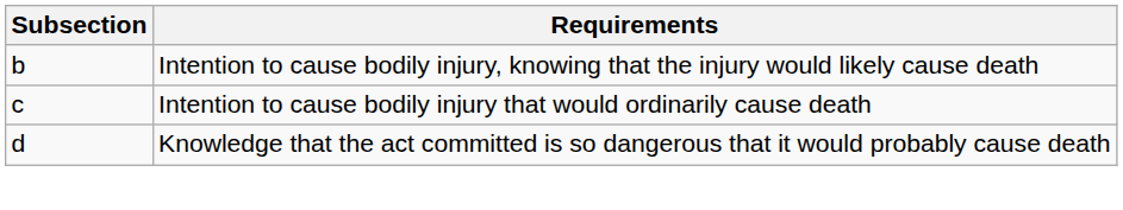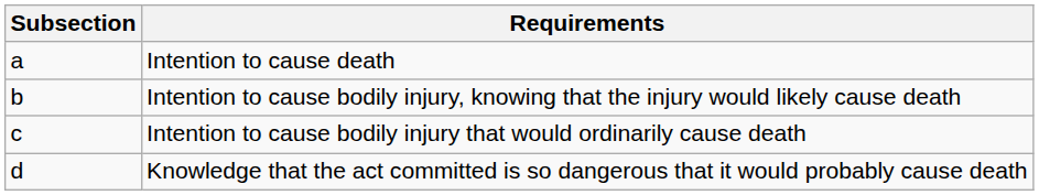+ row: a | Intention to cause death
